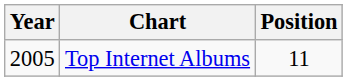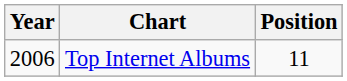Top Internet Albums | Year: 2005 -> 2006
